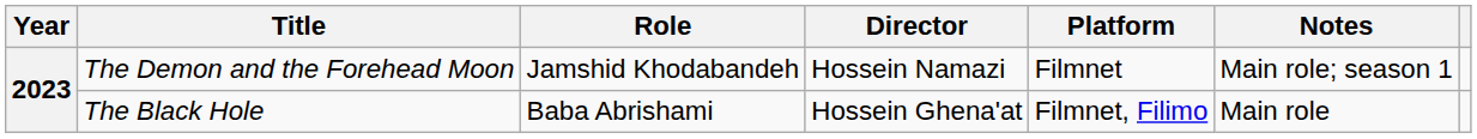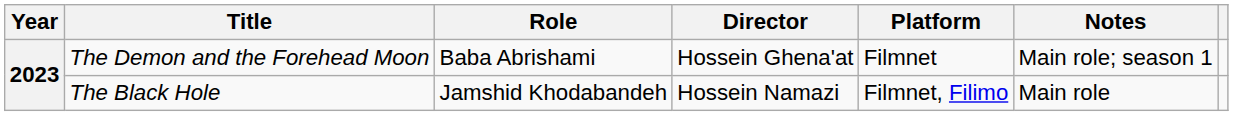The Demon and the Forehead Moon | Role: Jamshid Khodabandeh -> Baba Abrishami
The Demon and the Forehead Moon | Director: Hossein Namazi -> Hossein Ghena'at
The Black Hole | Role: Baba Abrishami -> Jamshid Khodabandeh
The Black Hole | Director: Hossein Ghena'at -> Hossein Namazi
